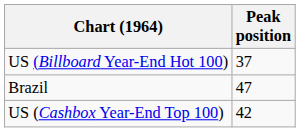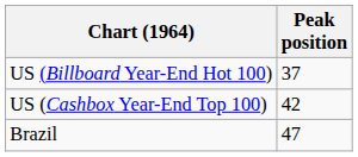rows swapped: US (Cashbox Year-End Top 100) <-> Brazil
